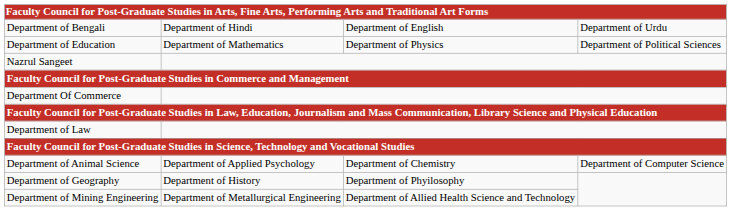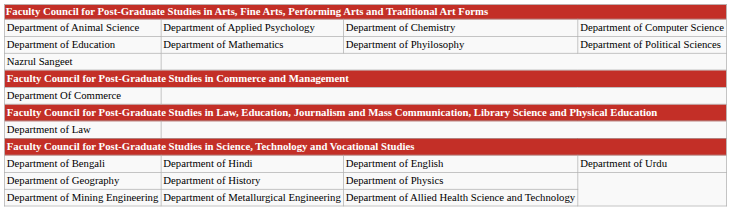rows swapped: Department of Bengali <-> Department of Animal Science
Department of Education | column 3: Department of Physics -> Department of Phyilosophy
Department of Geography | column 3: Department of Phyilosophy -> Department of Physics
